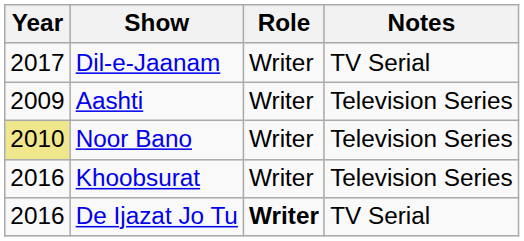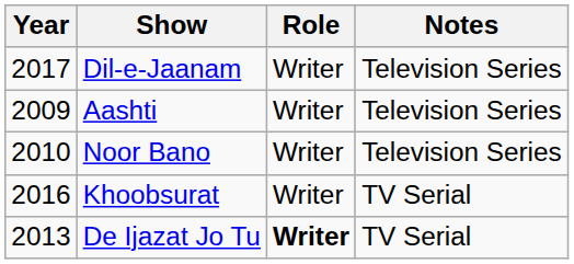Dil-e-Jaanam | Notes: TV Serial -> Television Series
Noor Bano | Year: khaki background -> no background
Khoobsurat | Notes: Television Series -> TV Serial
De Ijazat Jo Tu | Year: 2016 -> 2013
